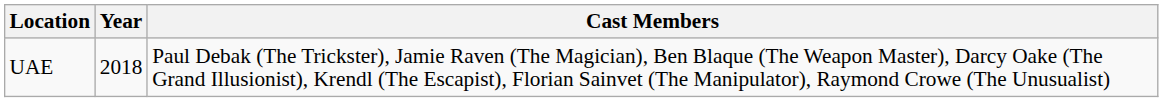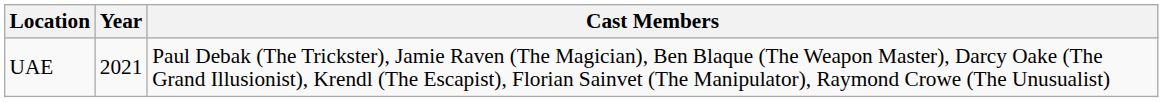UAE | Year: 2018 -> 2021
